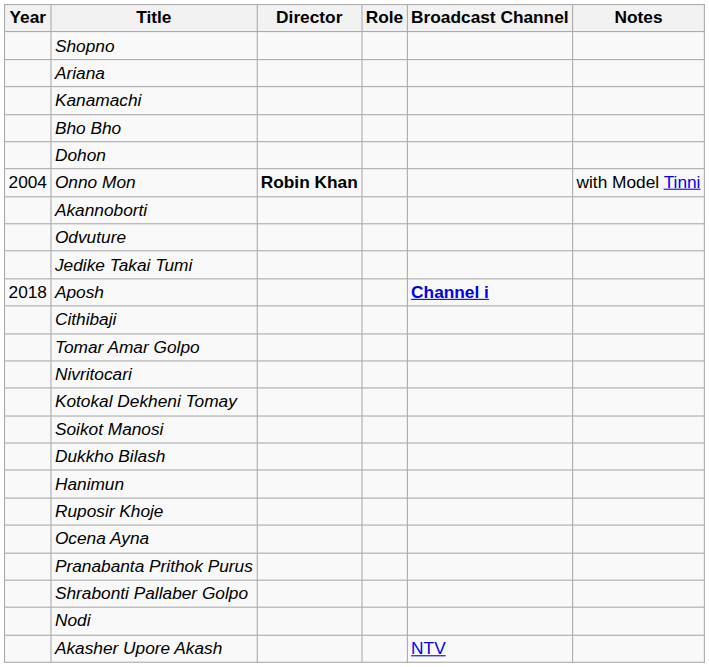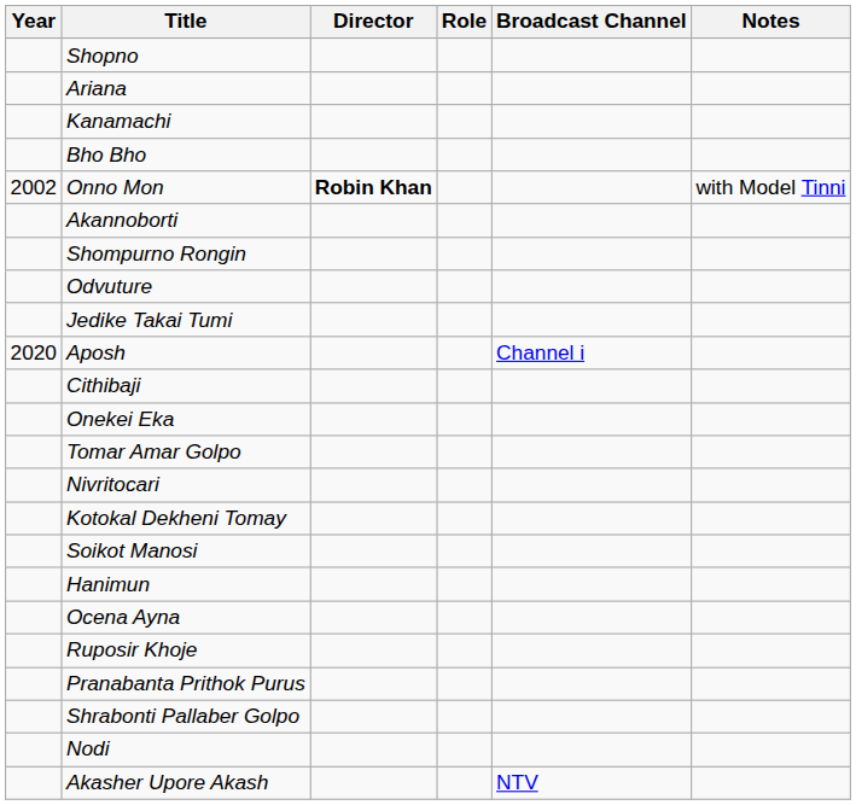- row: Dohon
Onno Mon | Year: 2004 -> 2002
+ row: Shompurno Rongin
Aposh | Year: 2018 -> 2020
Aposh | Broadcast Channel: bold -> normal
+ row: Onekei Eka
- row: Dukkho Bilash
rows swapped: Ocena Ayna <-> Ruposir Khoje
